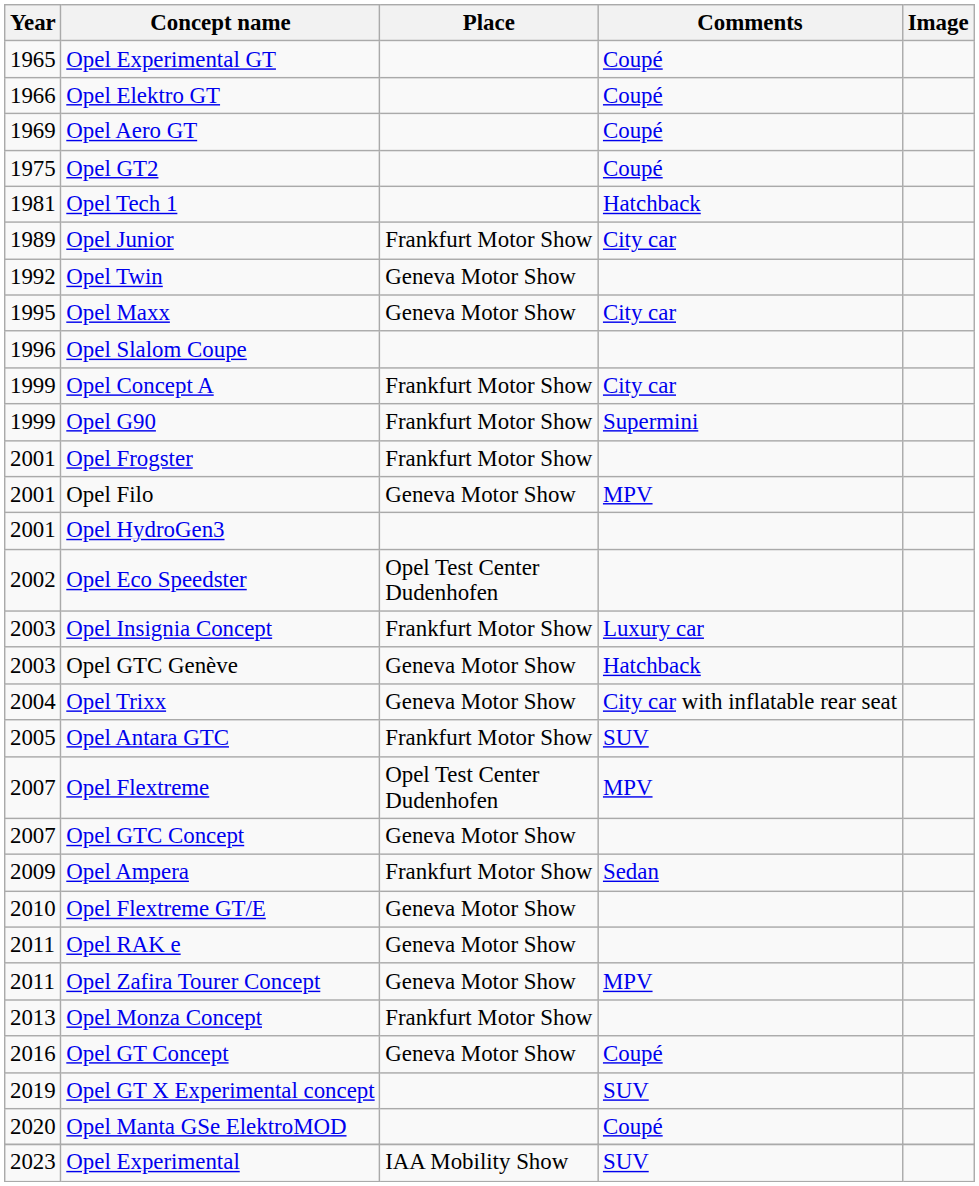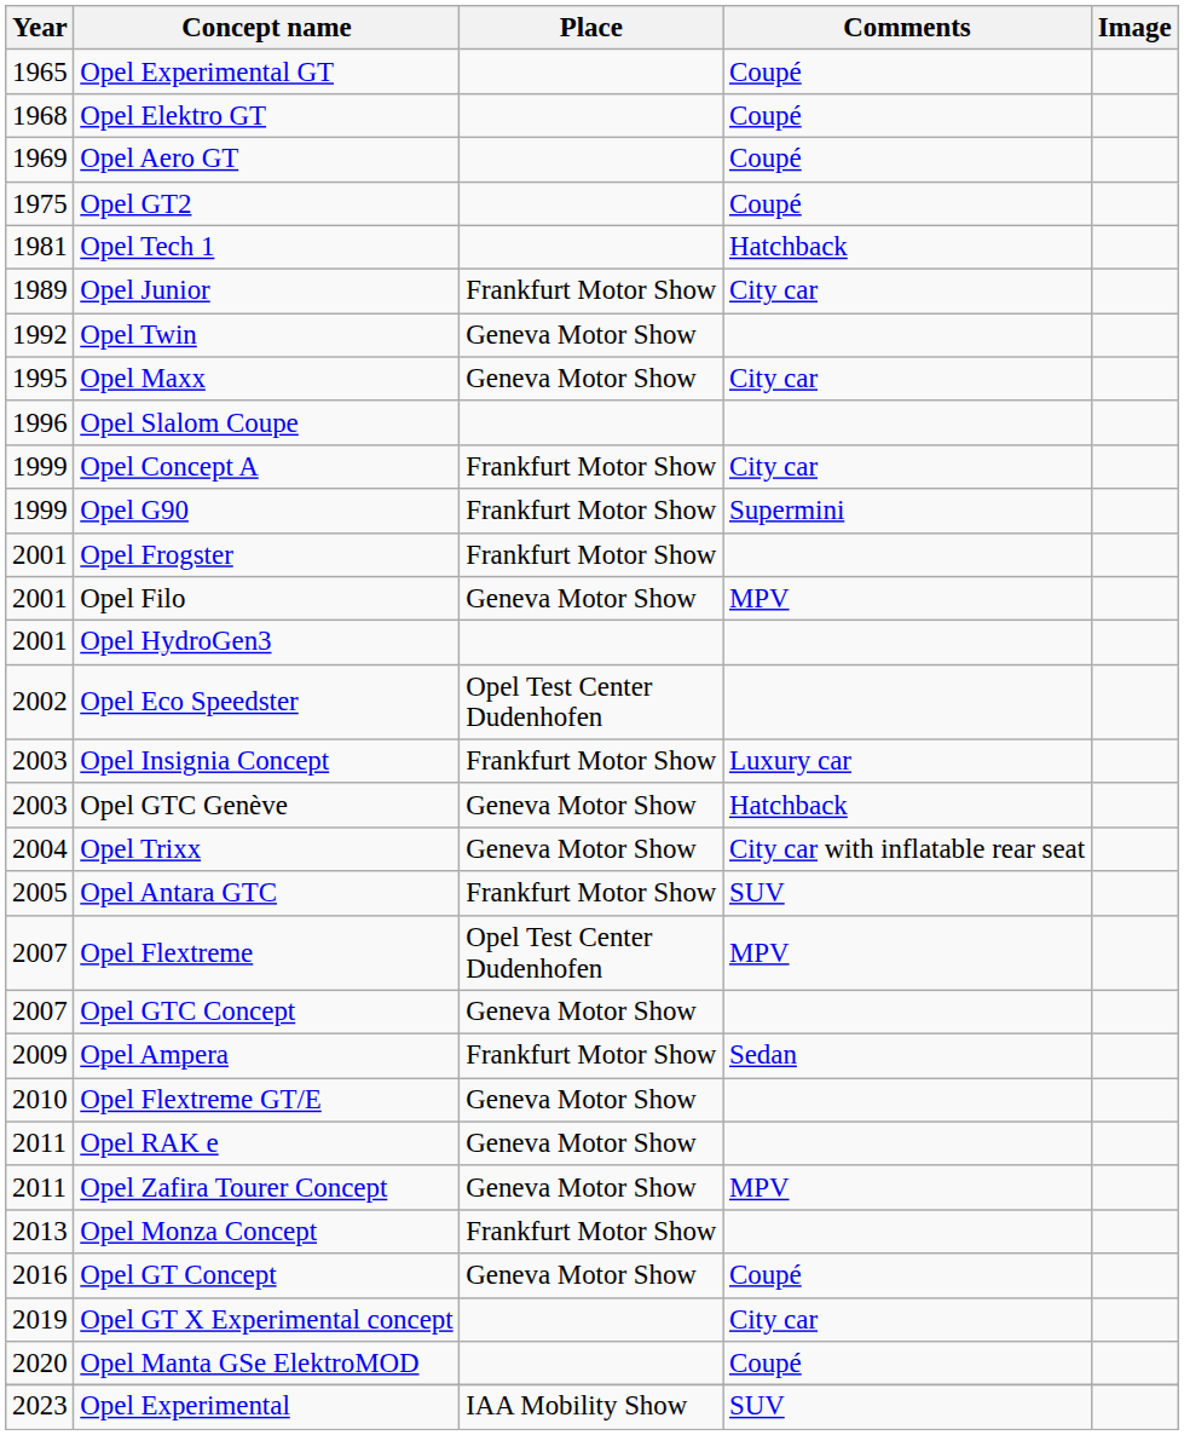Opel Elektro GT | Year: 1966 -> 1968
Opel GT X Experimental concept | Comments: SUV -> City car
